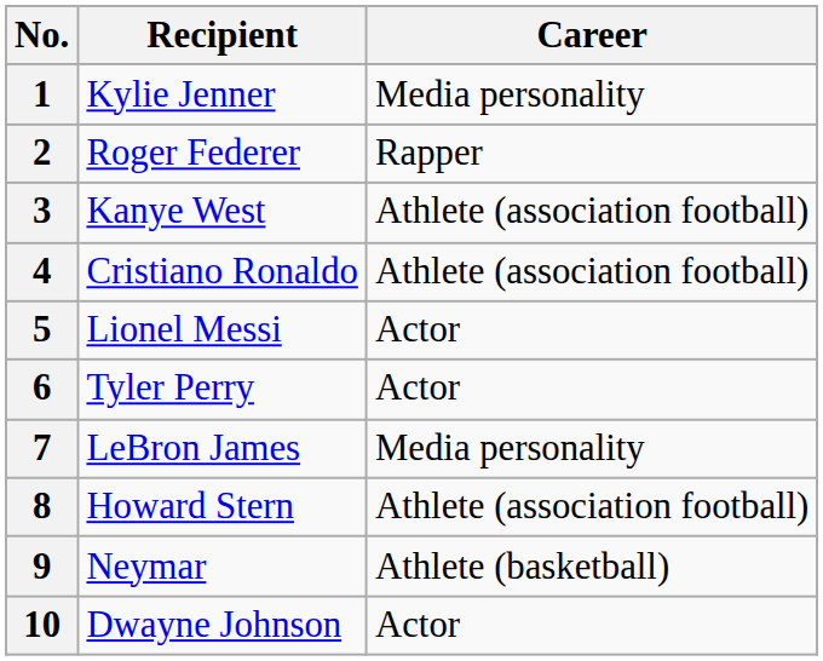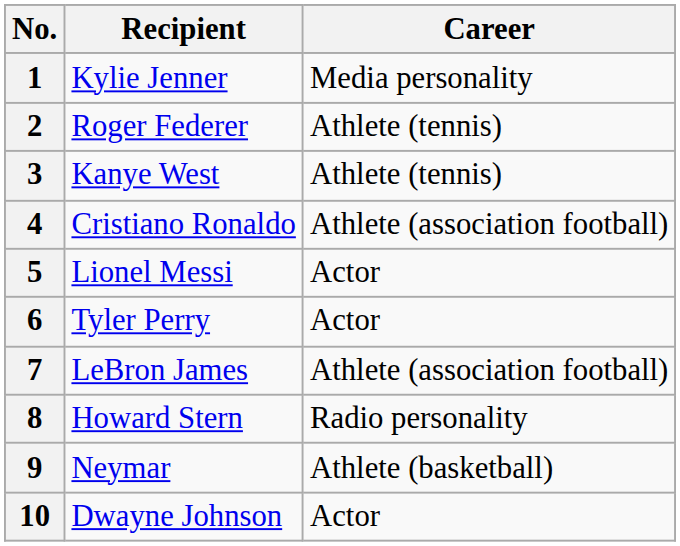2 | Career: Rapper -> Athlete (tennis)
3 | Career: Athlete (association football) -> Athlete (tennis)
7 | Career: Media personality -> Athlete (association football)
8 | Career: Athlete (association football) -> Radio personality
